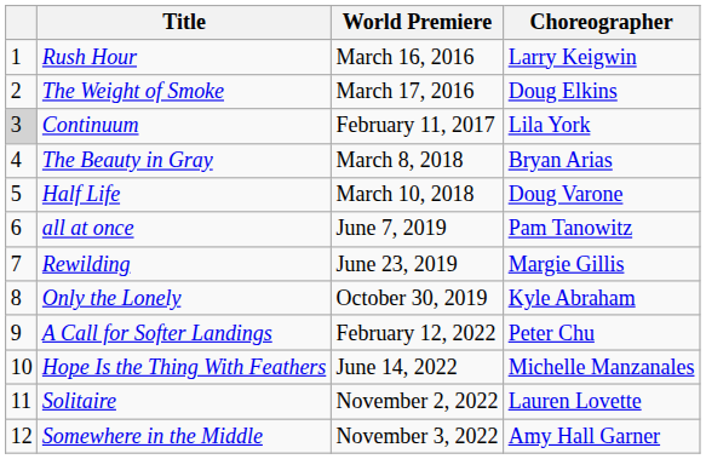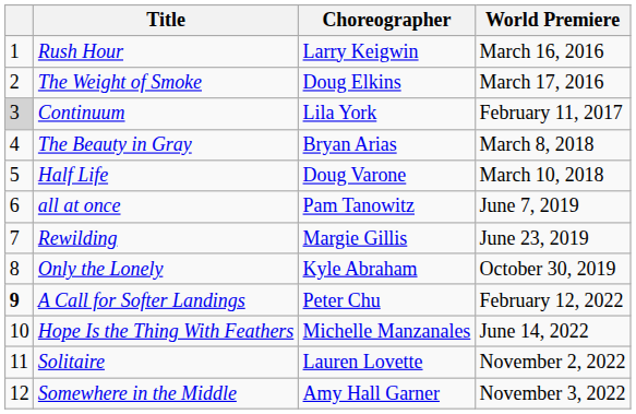columns swapped: Choreographer <-> World Premiere
A Call for Softer Landings | column 1: normal -> bold
